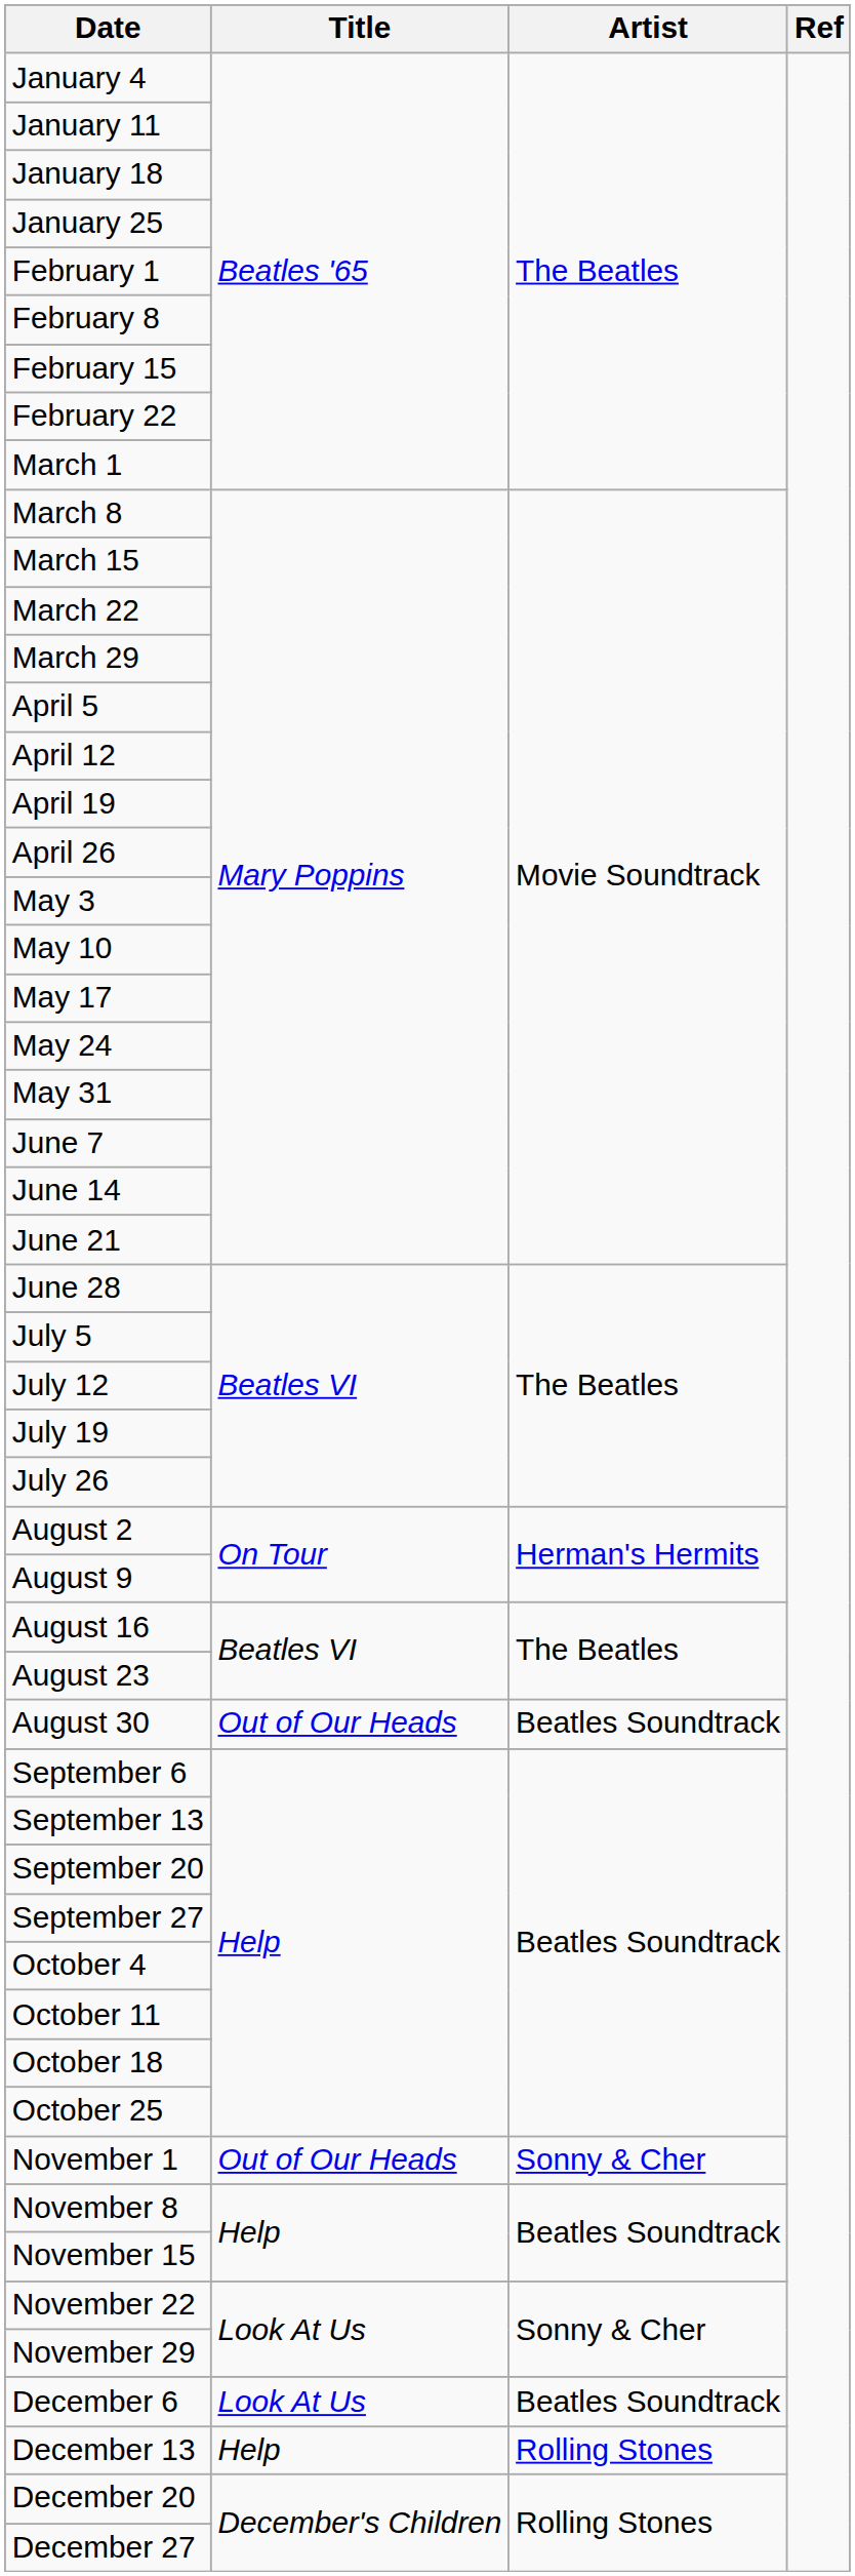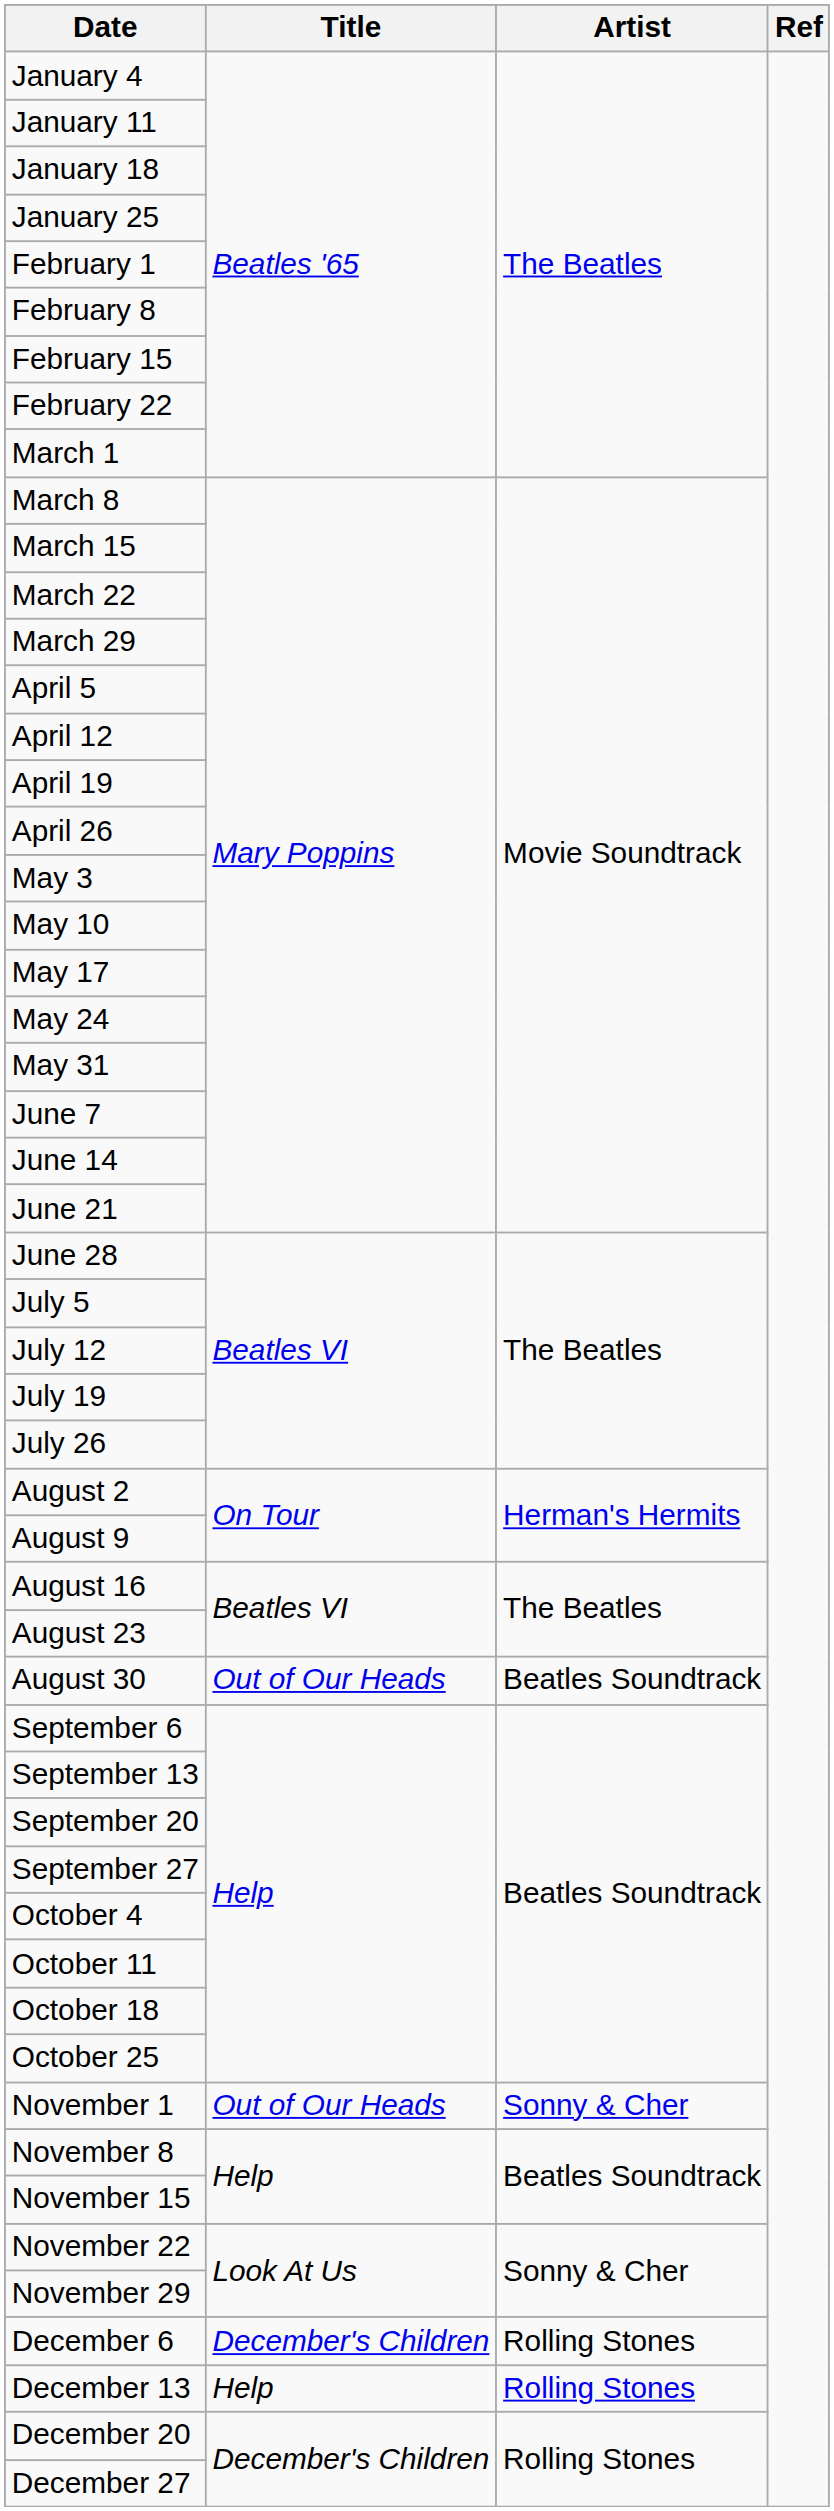December 6 | Title: Look At Us -> December's Children
December 6 | Artist: Beatles Soundtrack -> Rolling Stones
